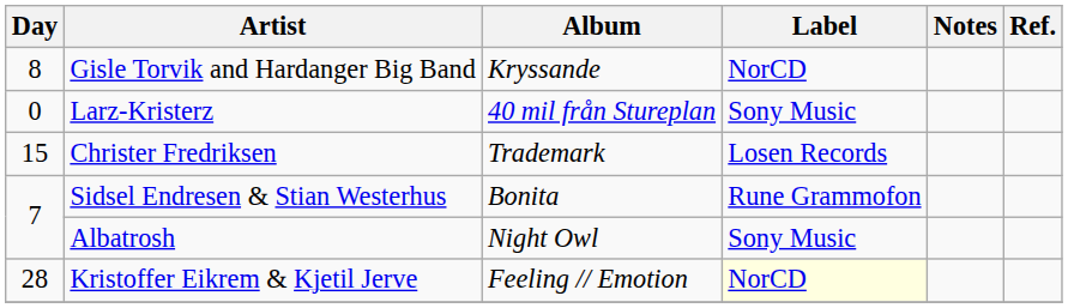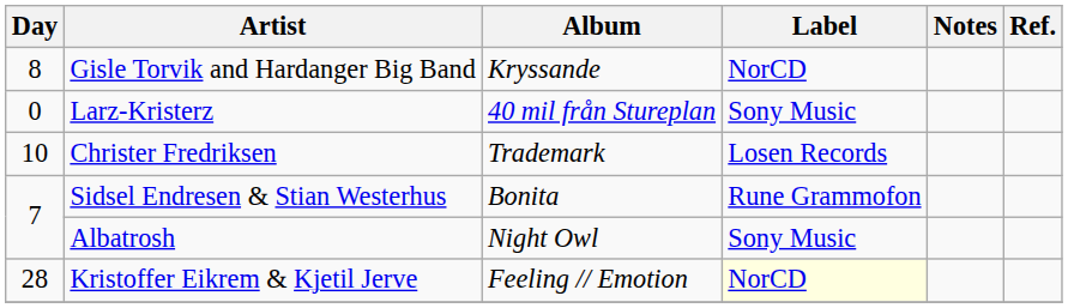Christer Fredriksen | Day: 15 -> 10
